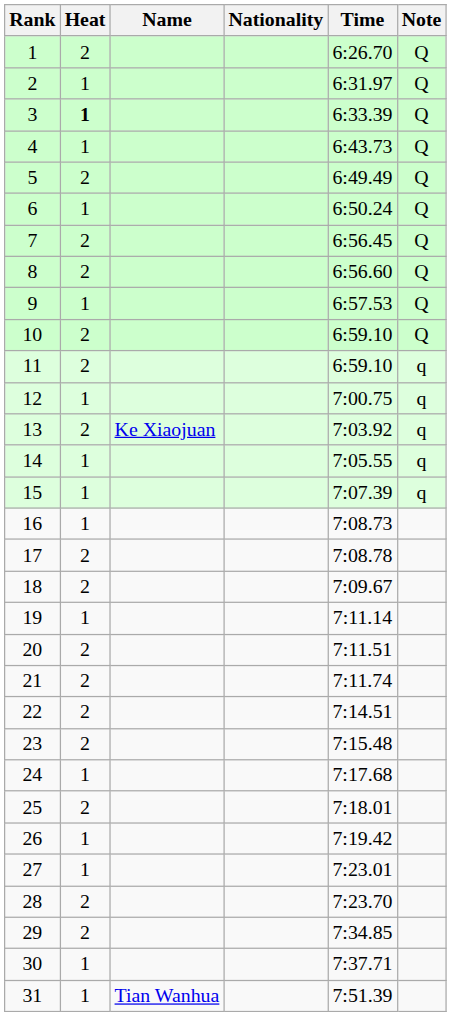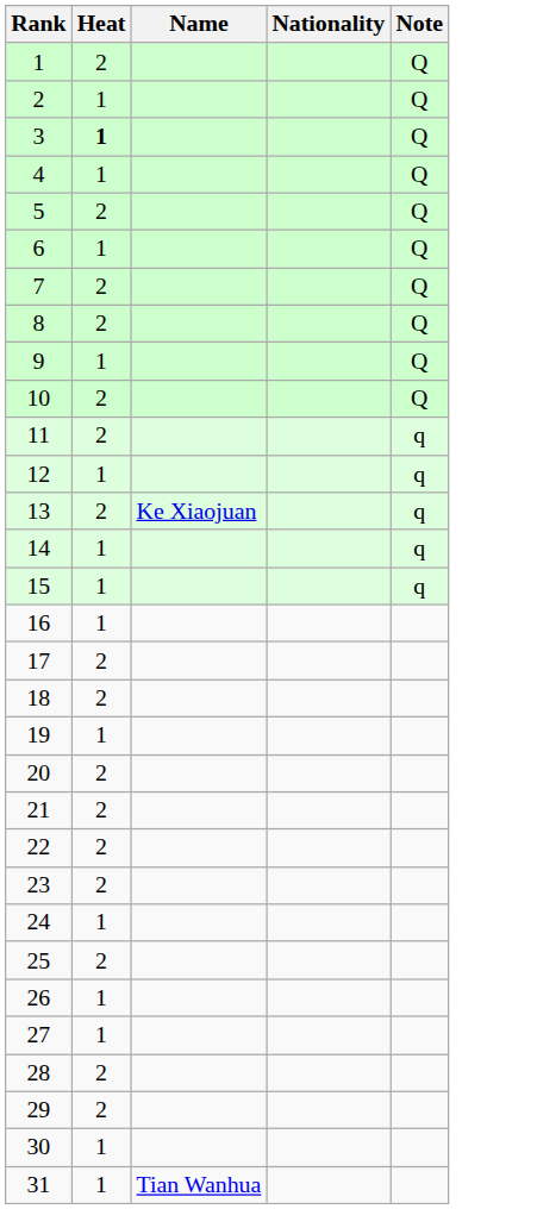- column: Time | 6:26.70 | 6:31.97 | 6:33.39 | 6:43.73 | 6:49.49 | 6:50.24 | 6:56.45 | 6:56.60 | 6:57.53 | 6:59.10 | 6:59.10 | 7:00.75 | 7:03.92 | 7:05.55 | 7:07.39 | 7:08.73 | 7:08.78 | 7:09.67 | 7:11.14 | 7:11.51 | 7:11.74 | 7:14.51 | 7:15.48 | 7:17.68 | 7:18.01 | 7:19.42 | 7:23.01 | 7:23.70 | 7:34.85 | 7:37.71 | 7:51.39
